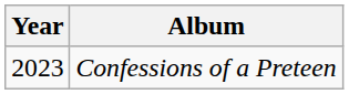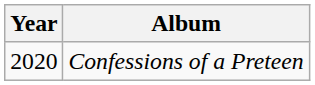Confessions of a Preteen | Year: 2023 -> 2020
